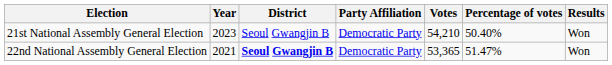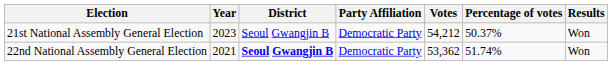21st National Assembly General Election | Votes: 54,210 -> 54,212
21st National Assembly General Election | Percentage of votes: 50.40% -> 50.37%
22nd National Assembly General Election | Votes: 53,365 -> 53,362
22nd National Assembly General Election | Percentage of votes: 51.47% -> 51.74%
